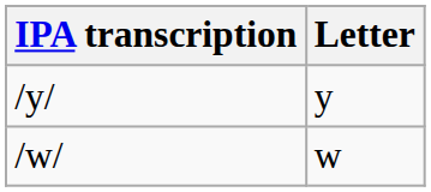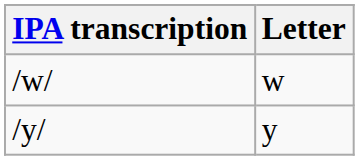rows swapped: /w/ <-> /y/
